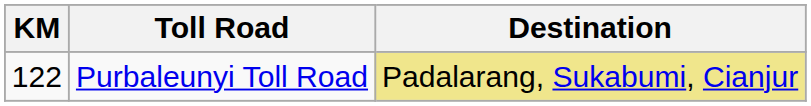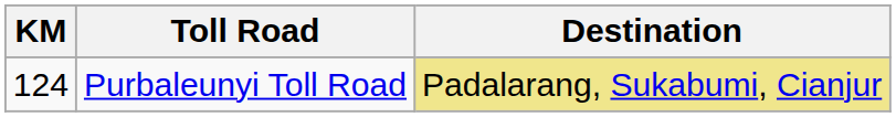Purbaleunyi Toll Road | KM: 122 -> 124
